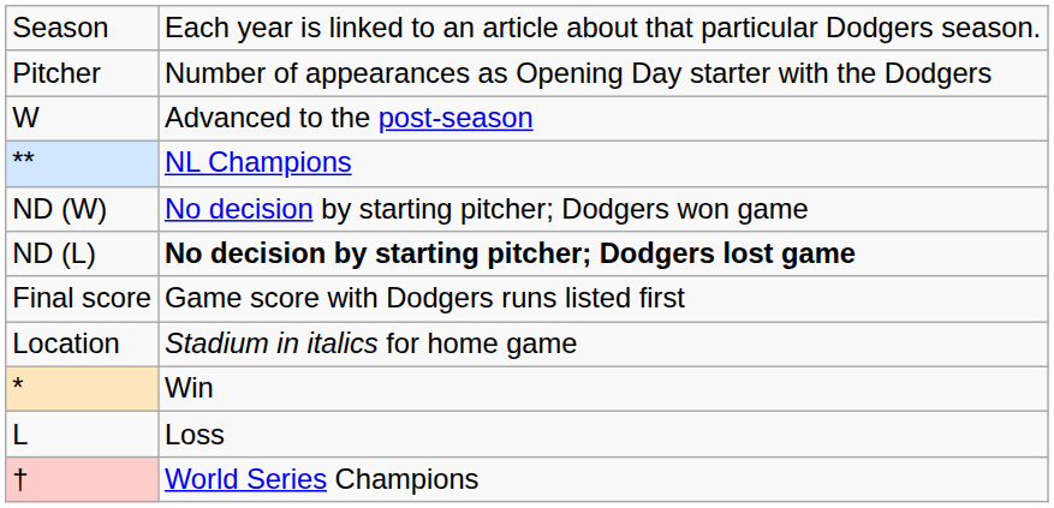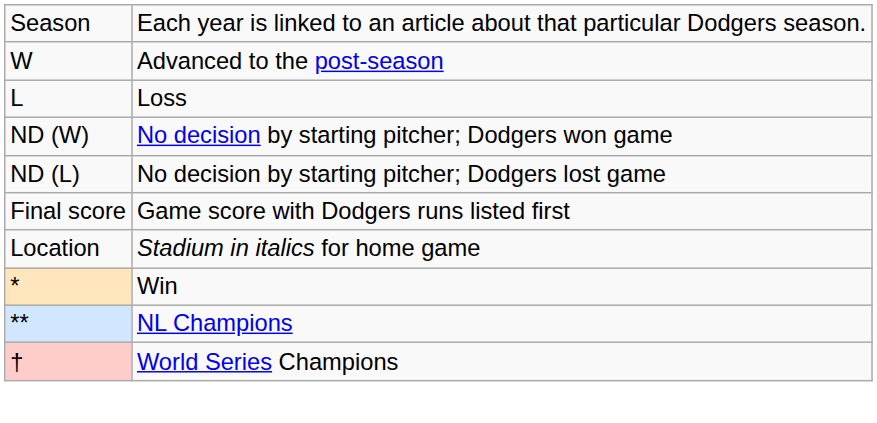- row: Pitcher | Number of appearances as Opening Day starter with the Dodgers
rows swapped: L <-> **
ND (L) | column 2: bold -> normal
